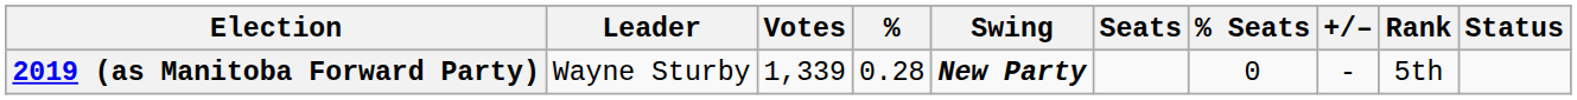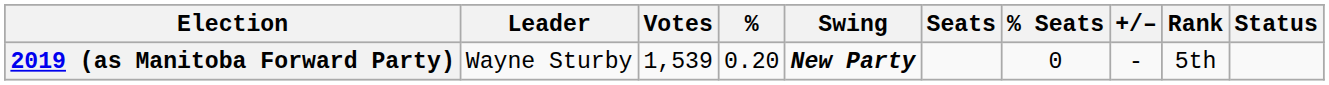2019 (as Manitoba Forward Party) | Votes: 1,339 -> 1,539
2019 (as Manitoba Forward Party) | %: 0.28 -> 0.20
